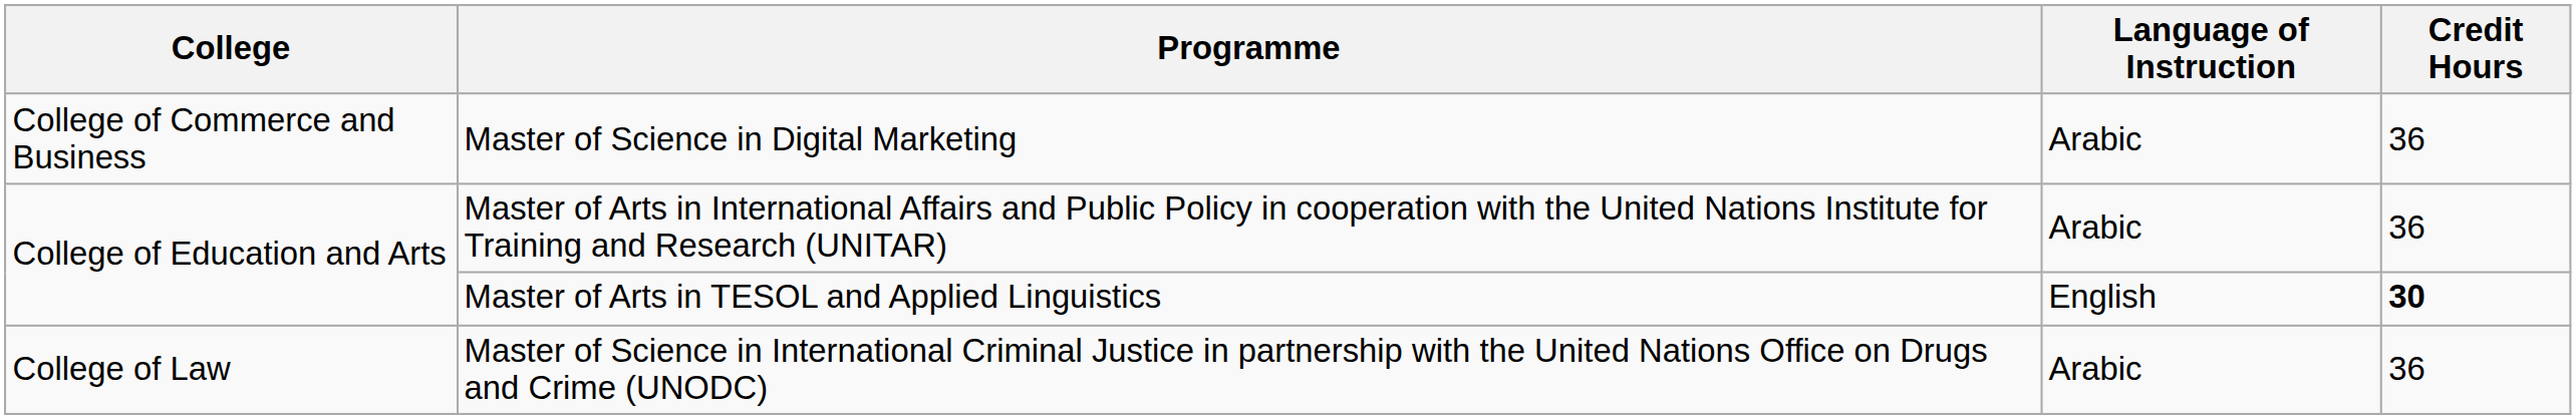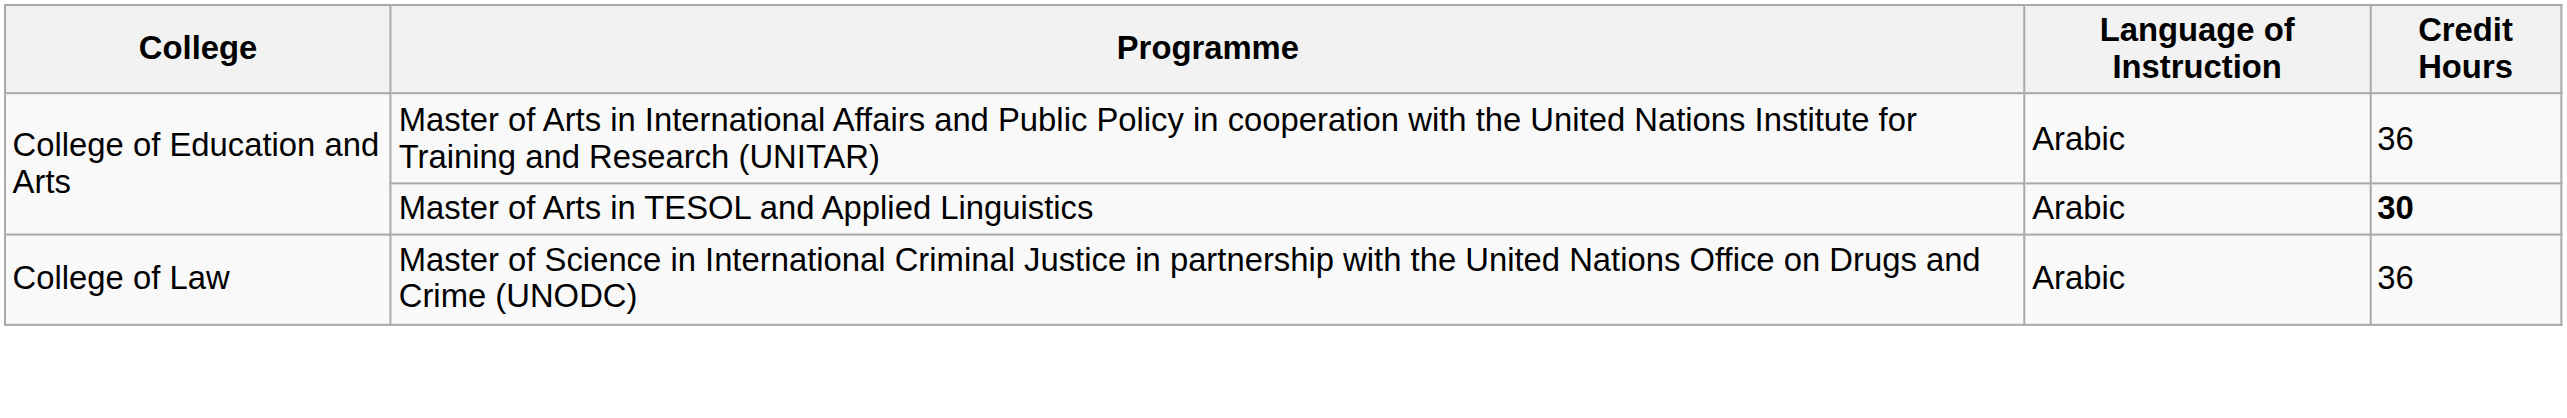- row: College of Commerce and Business | Master of Science in Digital Marketing | Arabic | 36
Master of Arts in TESOL and Applied Linguistics | Language of Instruction: English -> Arabic
